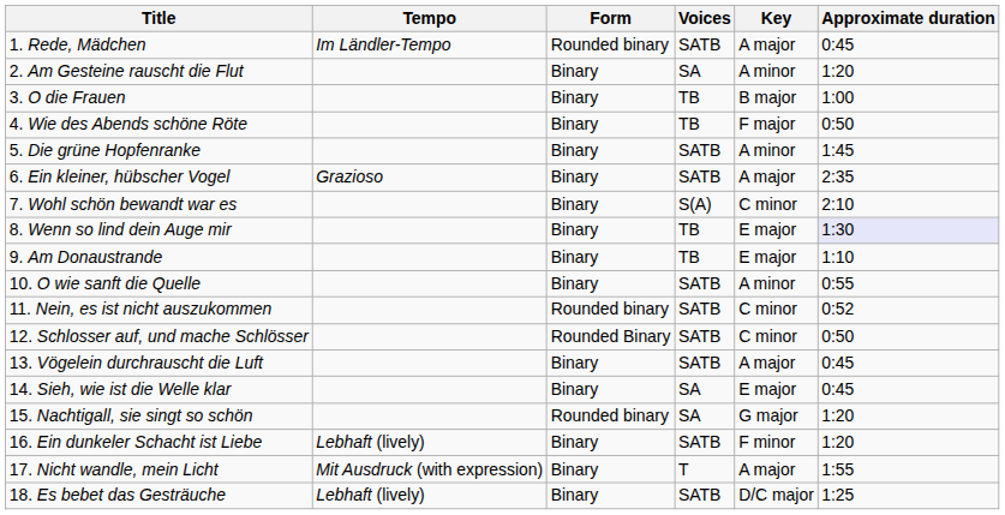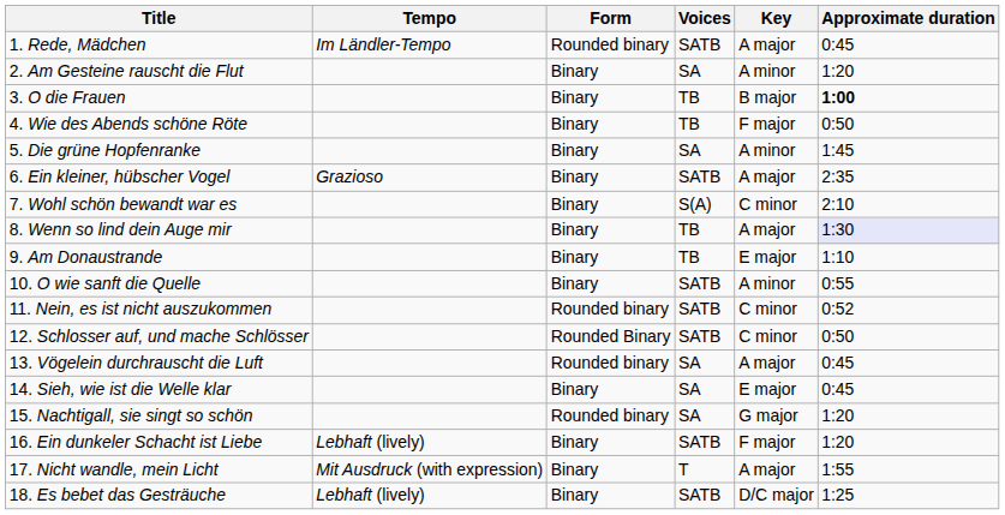3. O die Frauen | Approximate duration: normal -> bold
5. Die grüne Hopfenranke | Voices: SATB -> SA
8. Wenn so lind dein Auge mir | Key: E major -> A major
13. Vögelein durchrauscht die Luft | Form: Binary -> Rounded binary
13. Vögelein durchrauscht die Luft | Voices: SATB -> SA
16. Ein dunkeler Schacht ist Liebe | Key: F minor -> F major
